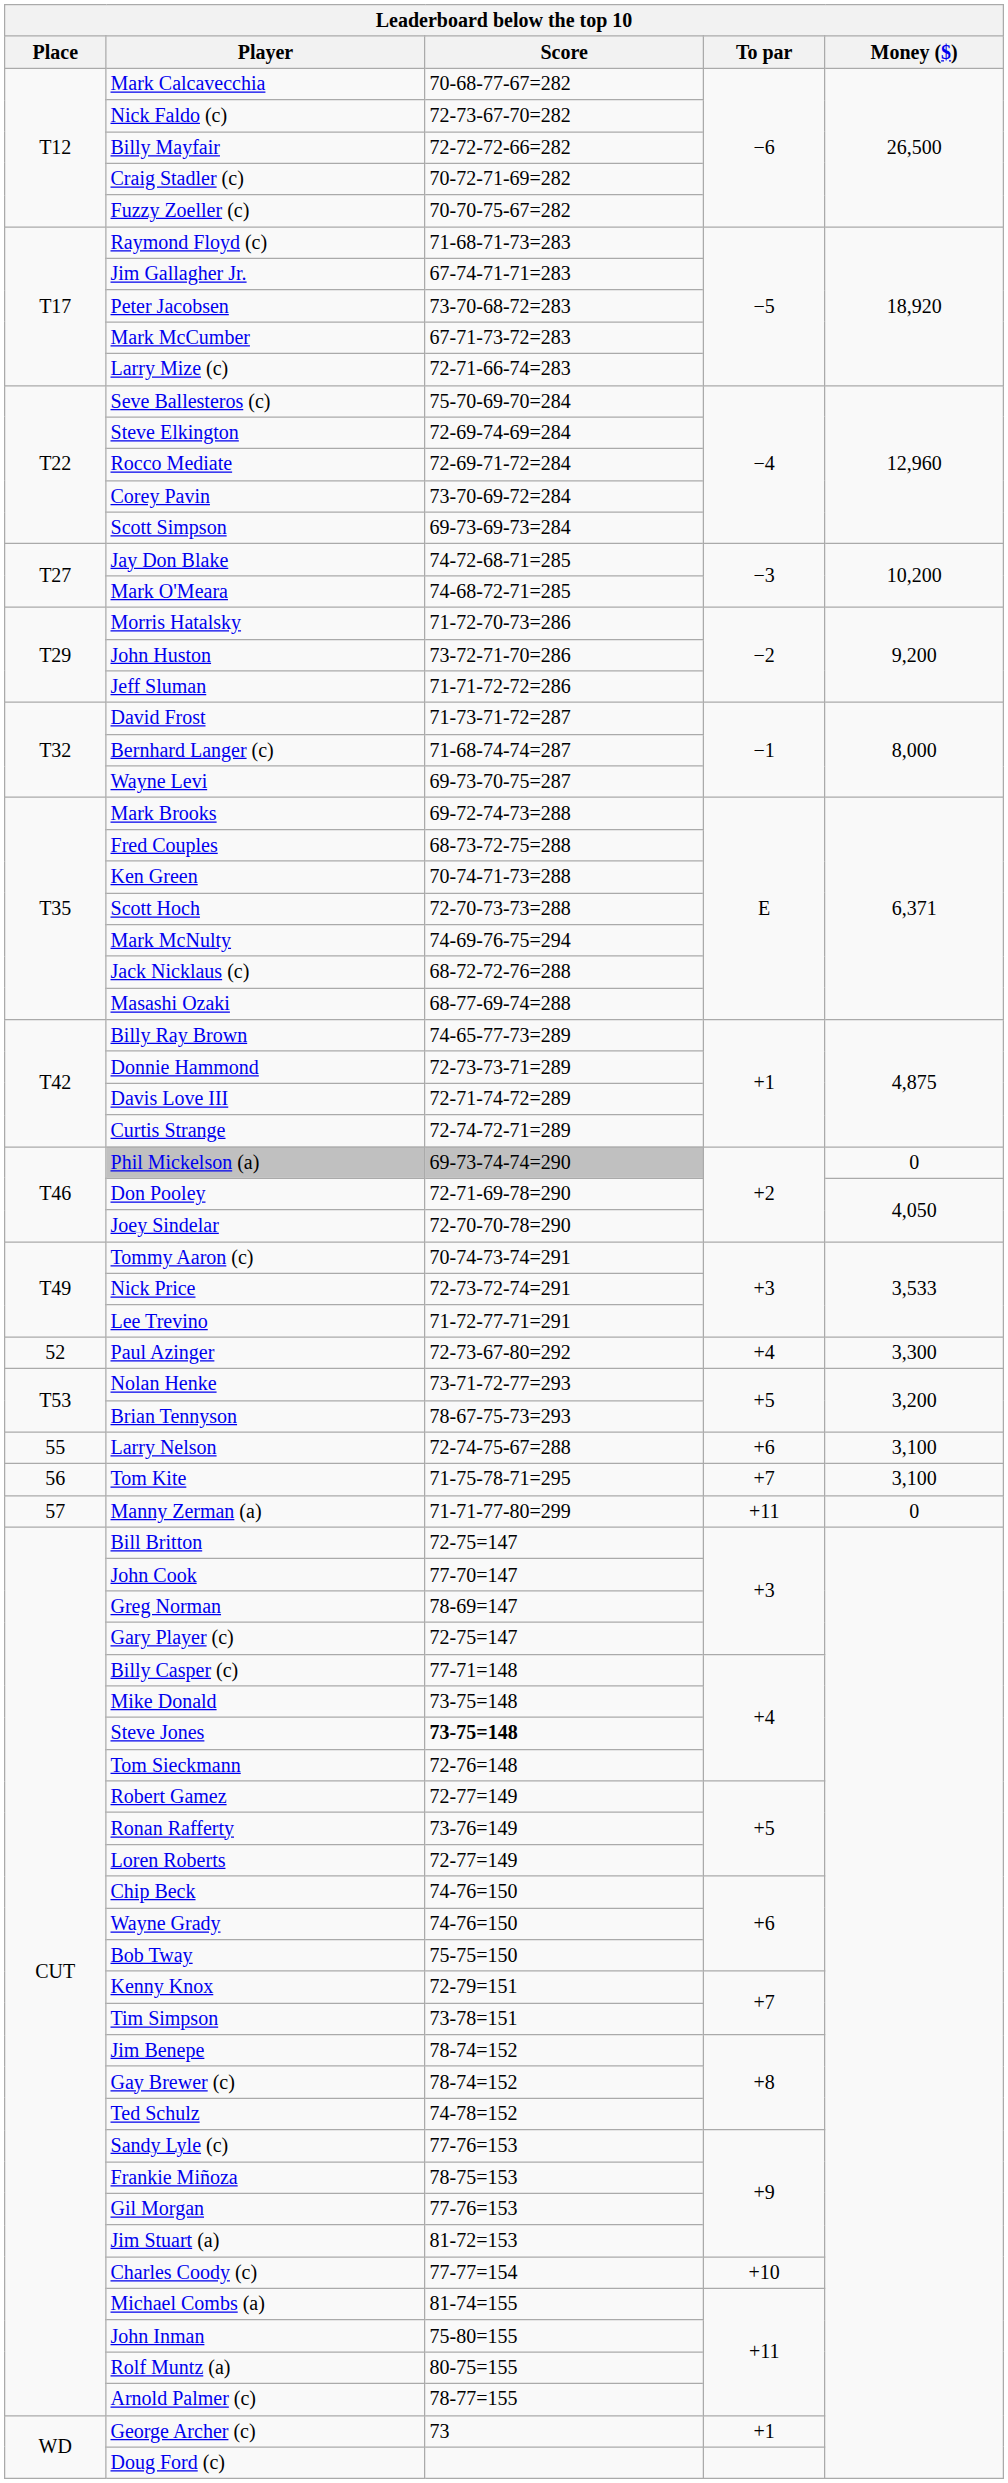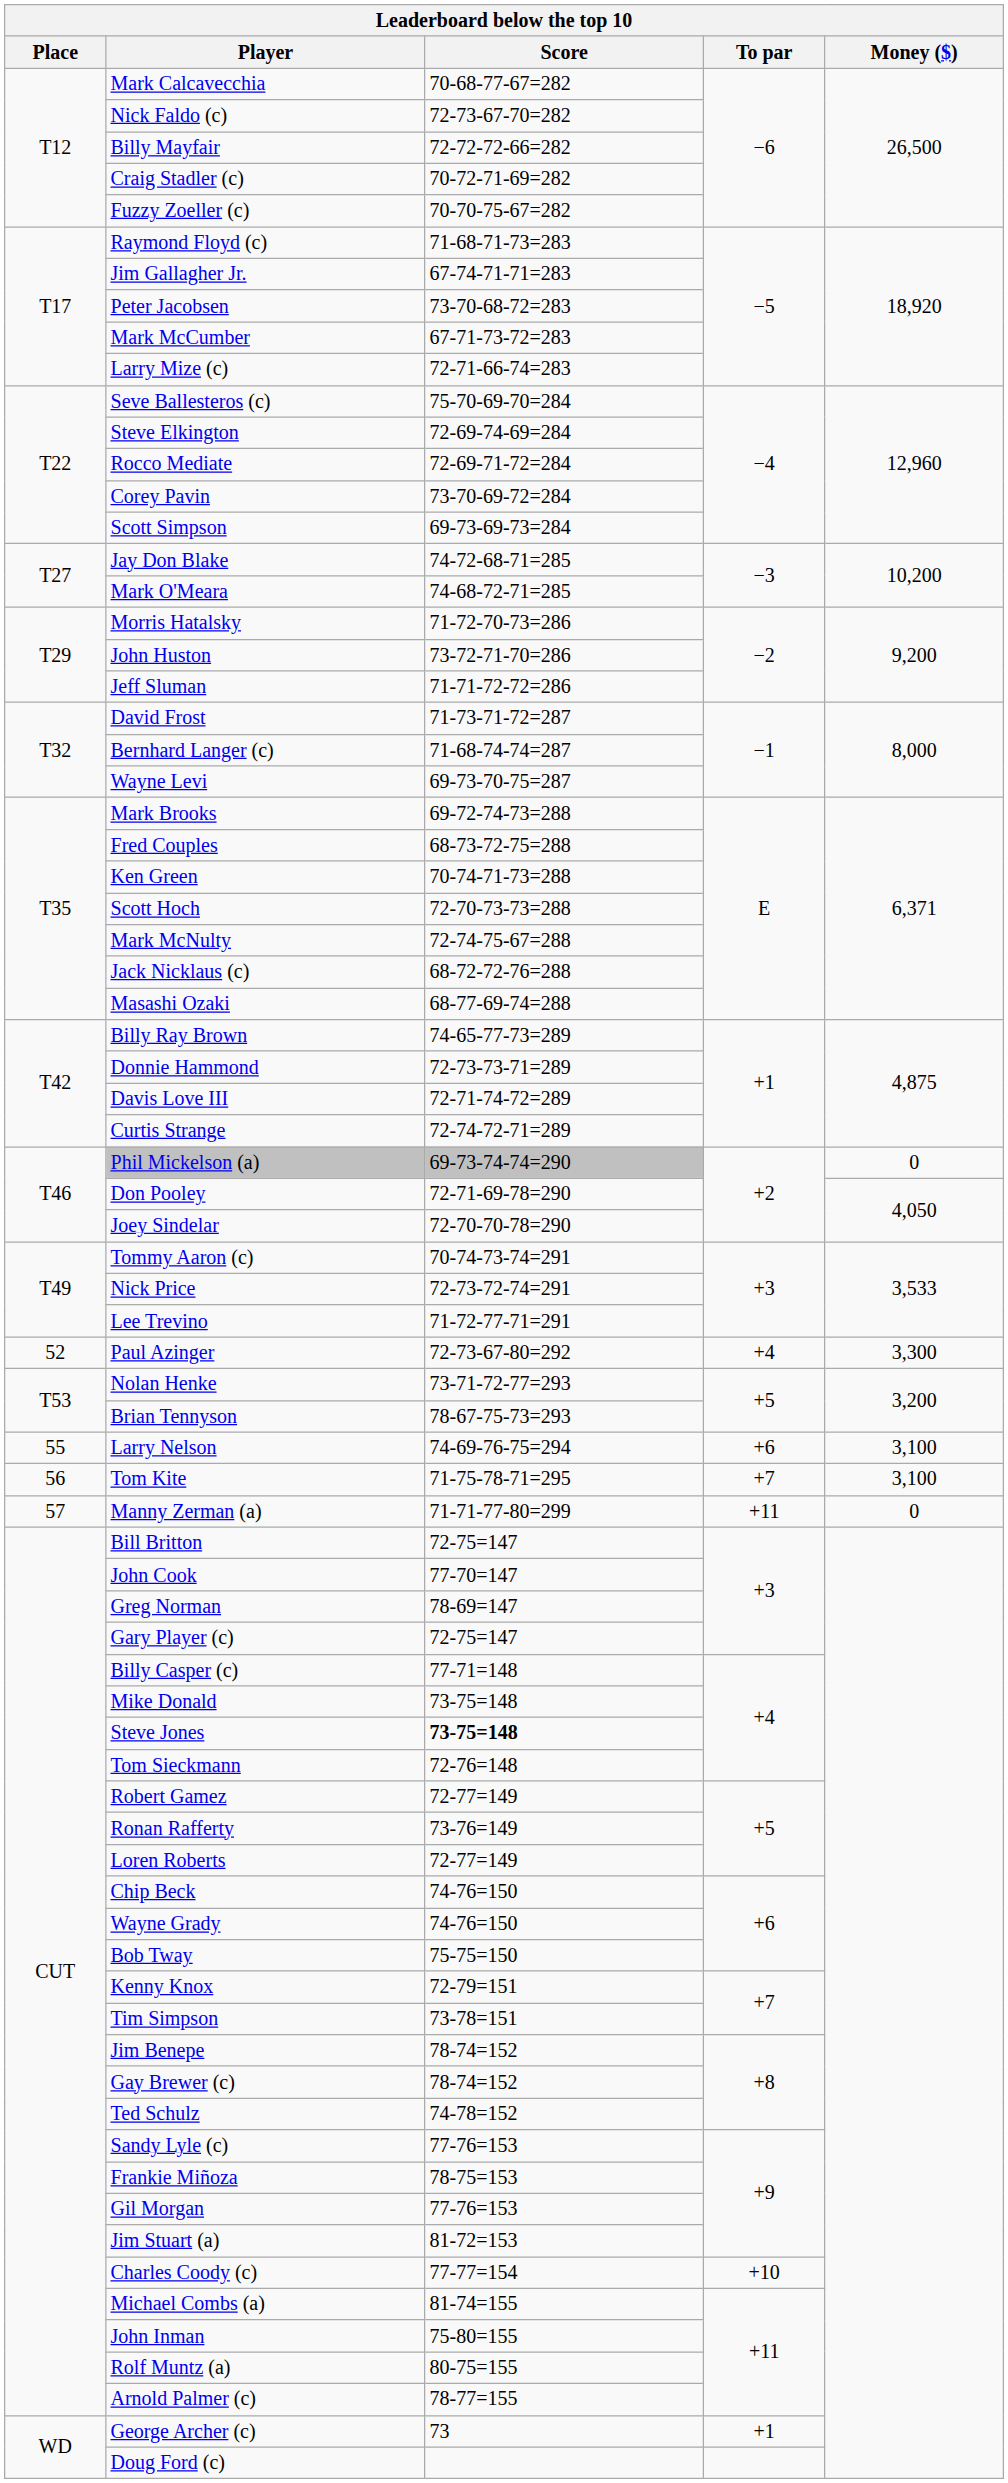Mark McNulty | Score: 74-69-76-75=294 -> 72-74-75-67=288
Larry Nelson | Score: 72-74-75-67=288 -> 74-69-76-75=294
